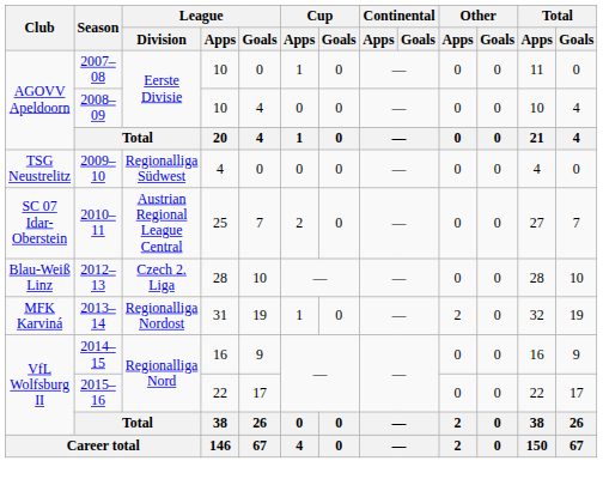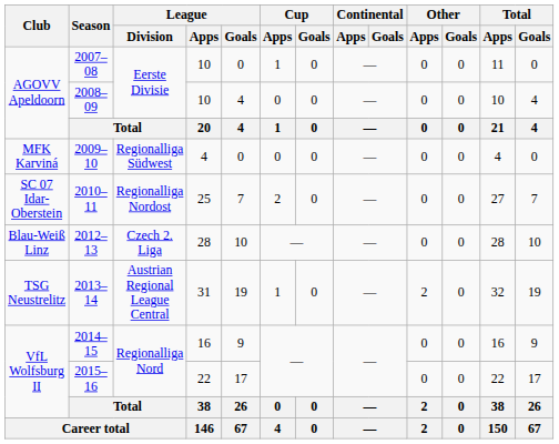2009–10 | Club: TSG Neustrelitz -> MFK Karviná
2010–11 | League / Division: Austrian Regional League Central -> Regionalliga Nordost
2013–14 | Club: MFK Karviná -> TSG Neustrelitz
2013–14 | League / Division: Regionalliga Nordost -> Austrian Regional League Central
